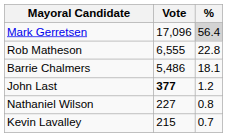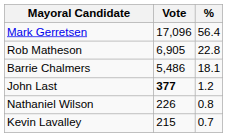Mark Gerretsen | %: lightgrey background -> no background
Rob Matheson | Vote: 6,555 -> 6,905
Nathaniel Wilson | Vote: 227 -> 226
